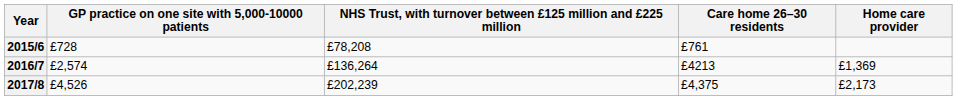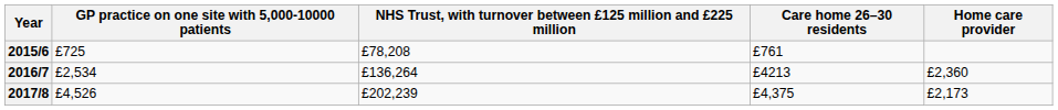2015/6 | GP practice on one site with 5,000-10000 patients: £728 -> £725
2016/7 | GP practice on one site with 5,000-10000 patients: £2,574 -> £2,534
2016/7 | Home care provider: £1,369 -> £2,360
